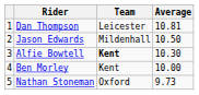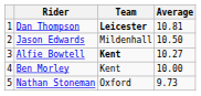Dan Thompson | Team: normal -> bold
Alfie Bowtell | Average: 10.30 -> 10.27
